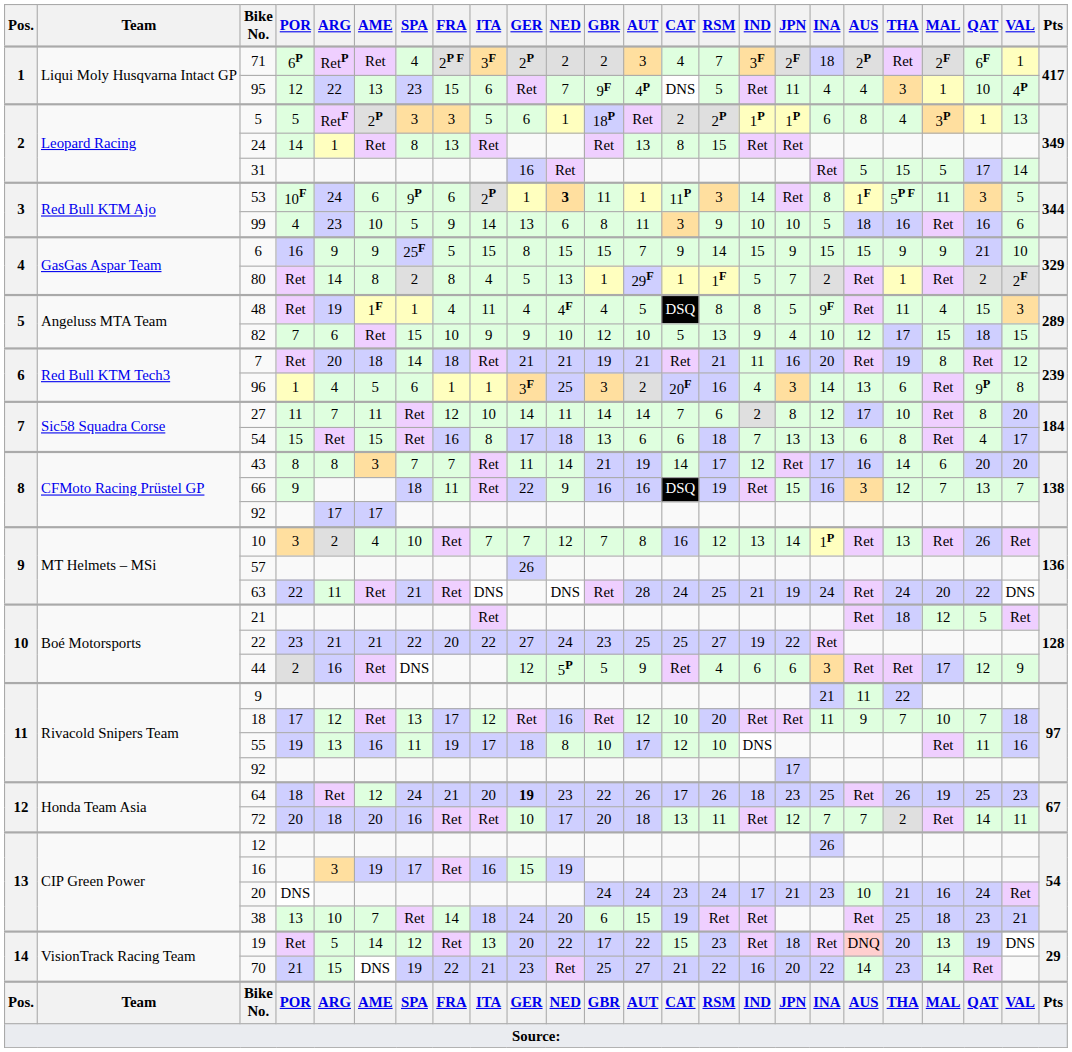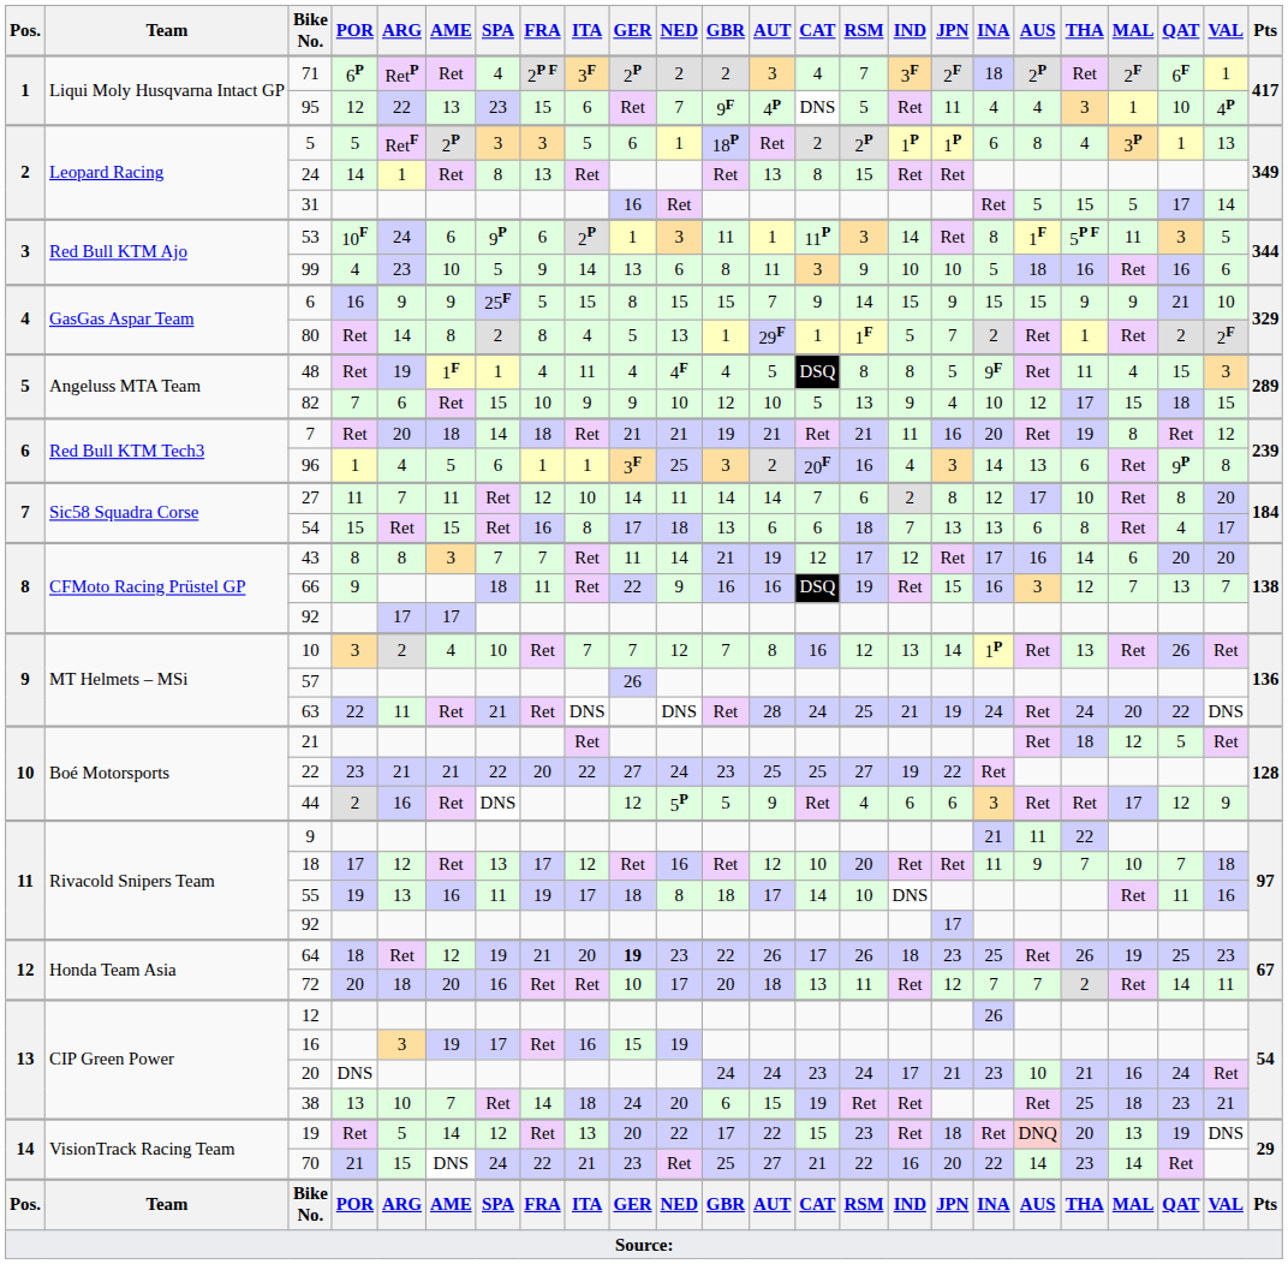53 | NED: bold -> normal
43 | CAT: 14 -> 12
55 | GBR: 10 -> 18
55 | CAT: 12 -> 14
64 | SPA: 24 -> 19
70 | SPA: 19 -> 24
